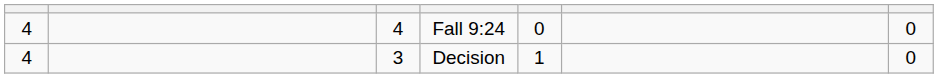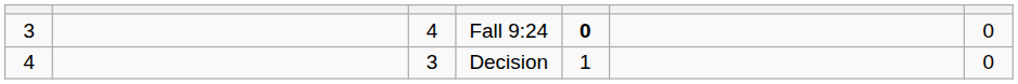Fall 9:24 | column 1: 4 -> 3
Fall 9:24 | column 5: normal -> bold
